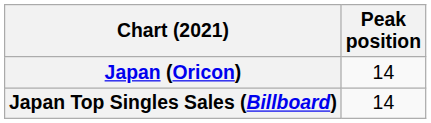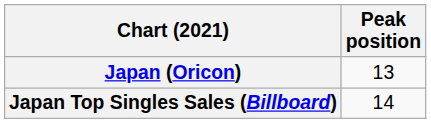Japan (Oricon) | Peak position: 14 -> 13
